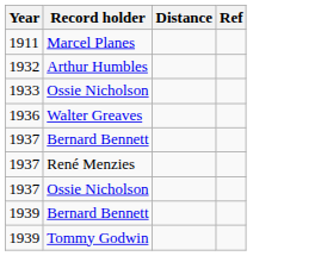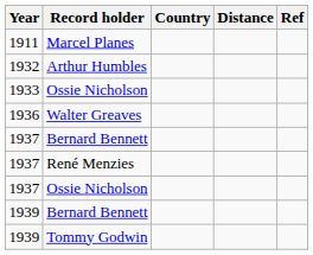+ column: Country
